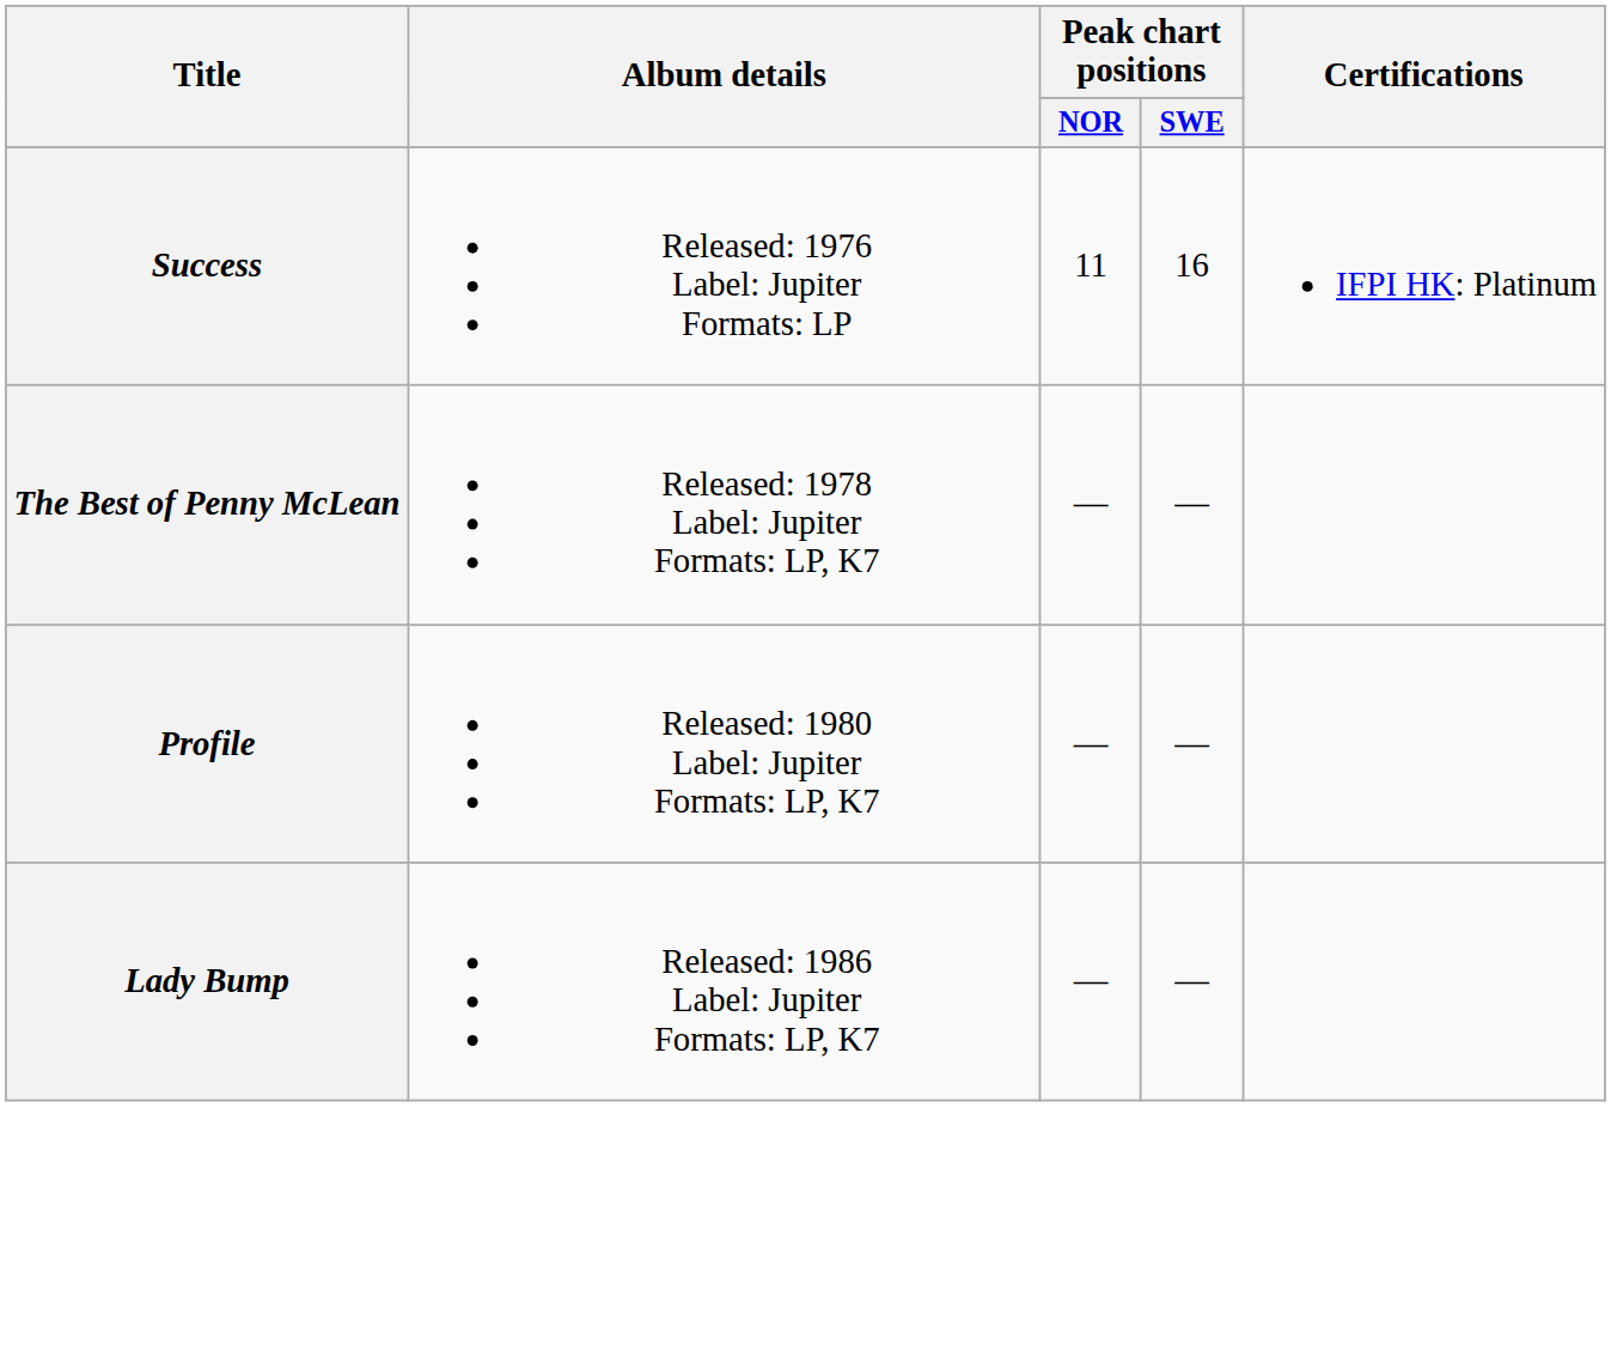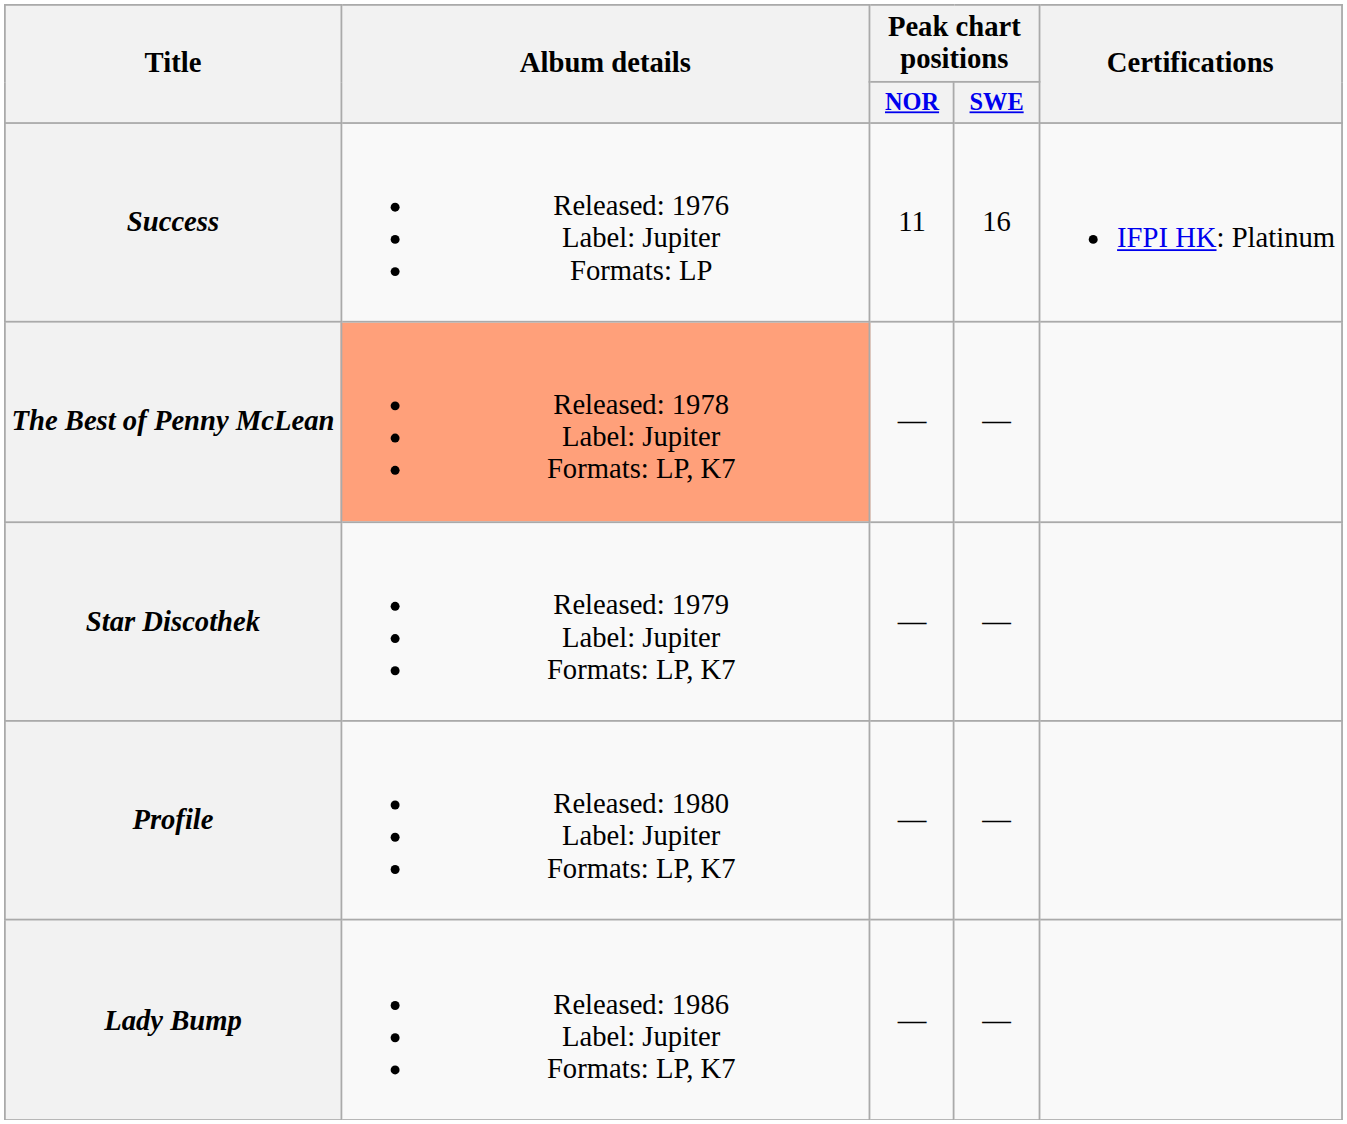The Best of Penny McLean | Album details: no background -> lightsalmon background
+ row: Star Discothek | Released: 1979 Label: Jupiter Formats: LP, K7 | — | —
